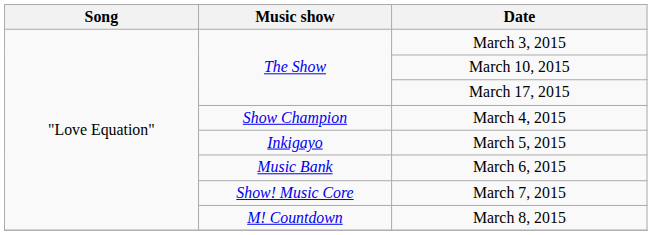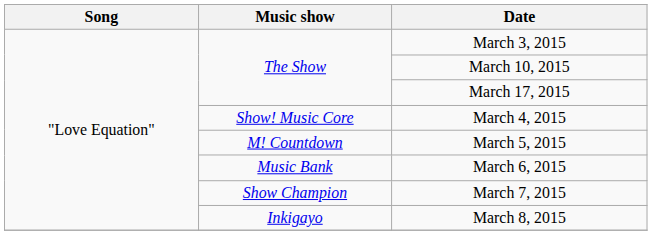March 4, 2015 | Music show: Show Champion -> Show! Music Core
March 5, 2015 | Music show: Inkigayo -> M! Countdown
March 7, 2015 | Music show: Show! Music Core -> Show Champion
March 8, 2015 | Music show: M! Countdown -> Inkigayo
